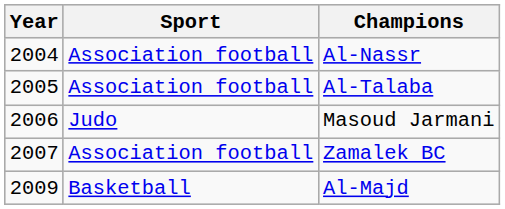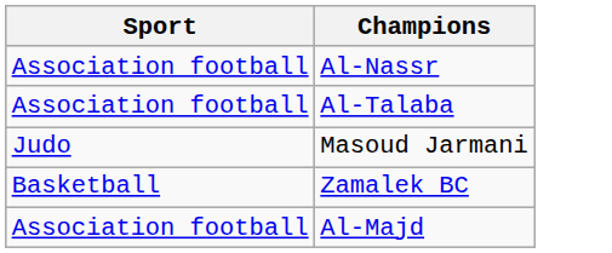- column: Year | 2004 | 2005 | 2006 | 2007 | 2009
Zamalek BC | Sport: Association football -> Basketball
Al-Majd | Sport: Basketball -> Association football
